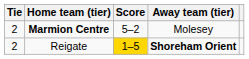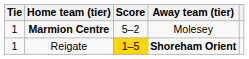Marmion Centre | Tie: 2 -> 1
Reigate | Tie: 2 -> 1
